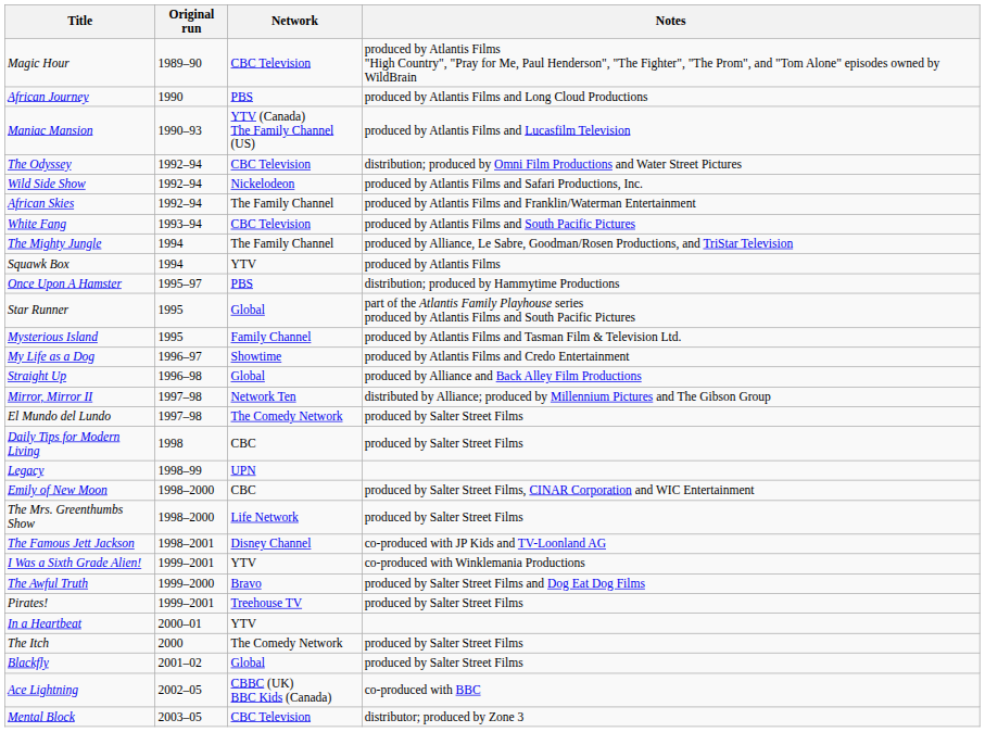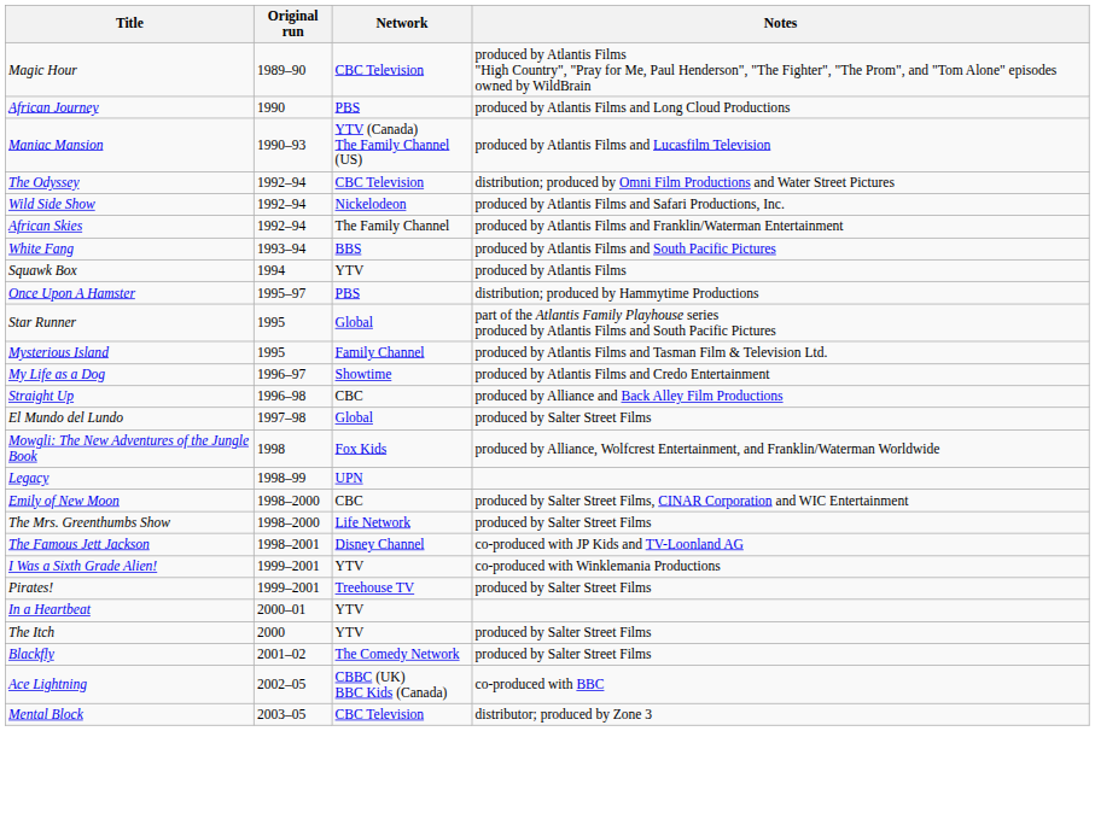White Fang | Network: CBC Television -> BBS
- row: The Mighty Jungle | 1994 | The Family Channel | produced by Alliance, Le Sabre, Goodman/Rosen Productions, and TriStar Television
Straight Up | Network: Global -> CBC
- row: Mirror, Mirror II | 1997–98 | Network Ten | distributed by Alliance; produced by Millennium Pictures and The Gibson Group
El Mundo del Lundo | Network: The Comedy Network -> Global
+ row: Mowgli: The New Adventures of the Jungle Book | 1998 | Fox Kids | produced by Alliance, Wolfcrest Entertainment, and Franklin/Waterman Worldwide
- row: Daily Tips for Modern Living | 1998 | CBC | produced by Salter Street Films
- row: The Awful Truth | 1999–2000 | Bravo | produced by Salter Street Films and Dog Eat Dog Films
The Itch | Network: The Comedy Network -> YTV
Blackfly | Network: Global -> The Comedy Network
